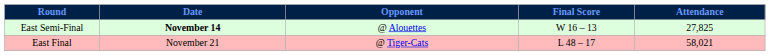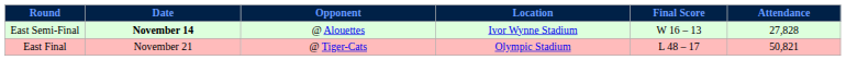+ column: Location | Ivor Wynne Stadium | Olympic Stadium
East Semi-Final | Attendance: 27,825 -> 27,828
East Final | Attendance: 58,021 -> 50,821
